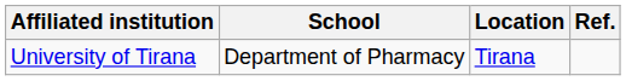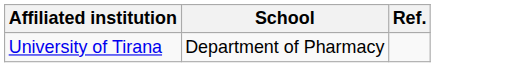- column: Location | Tirana
